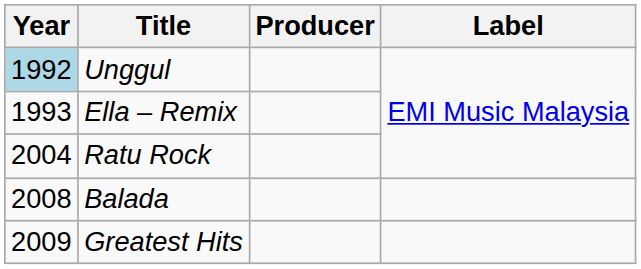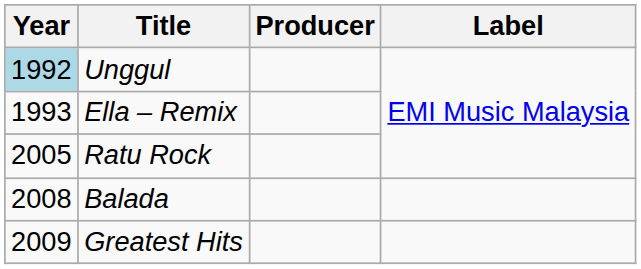Ratu Rock | Year: 2004 -> 2005
